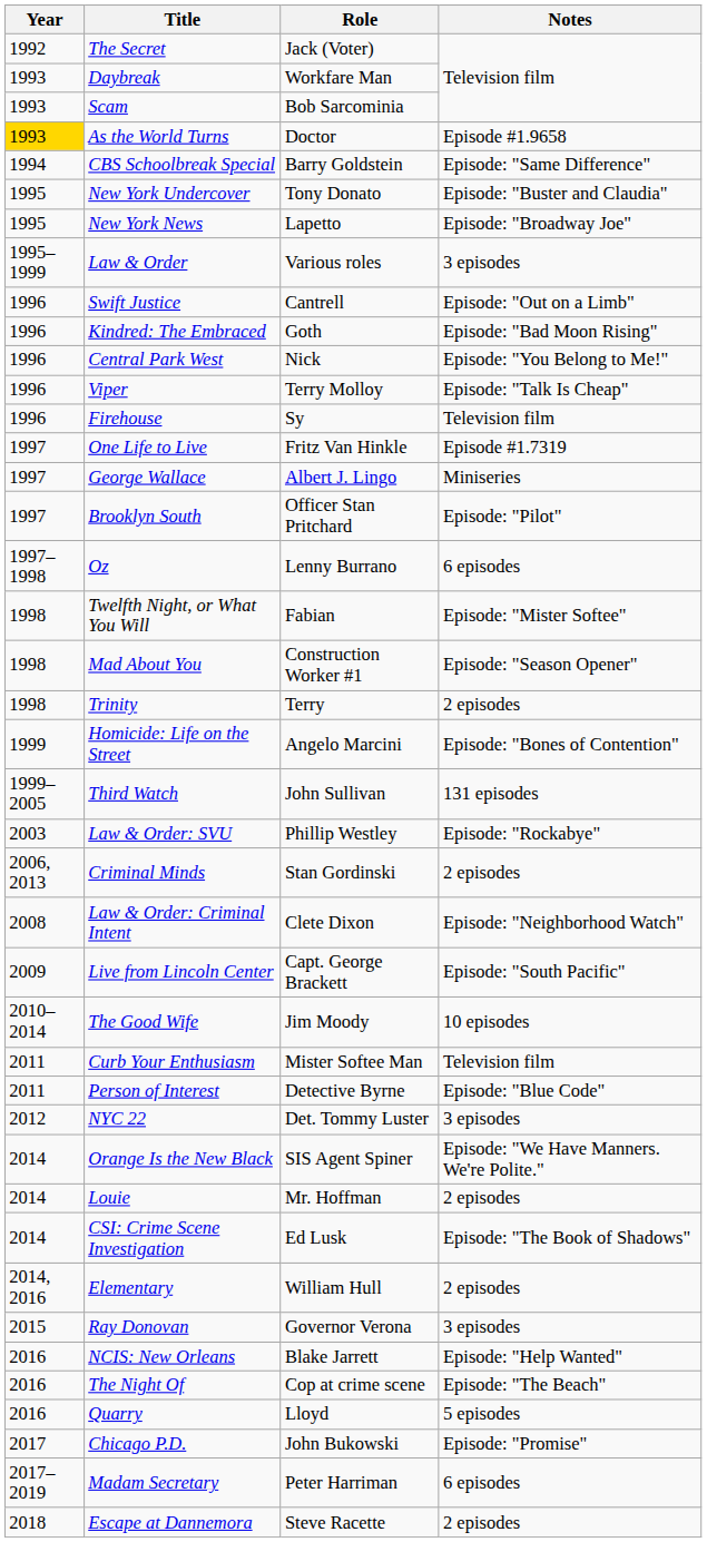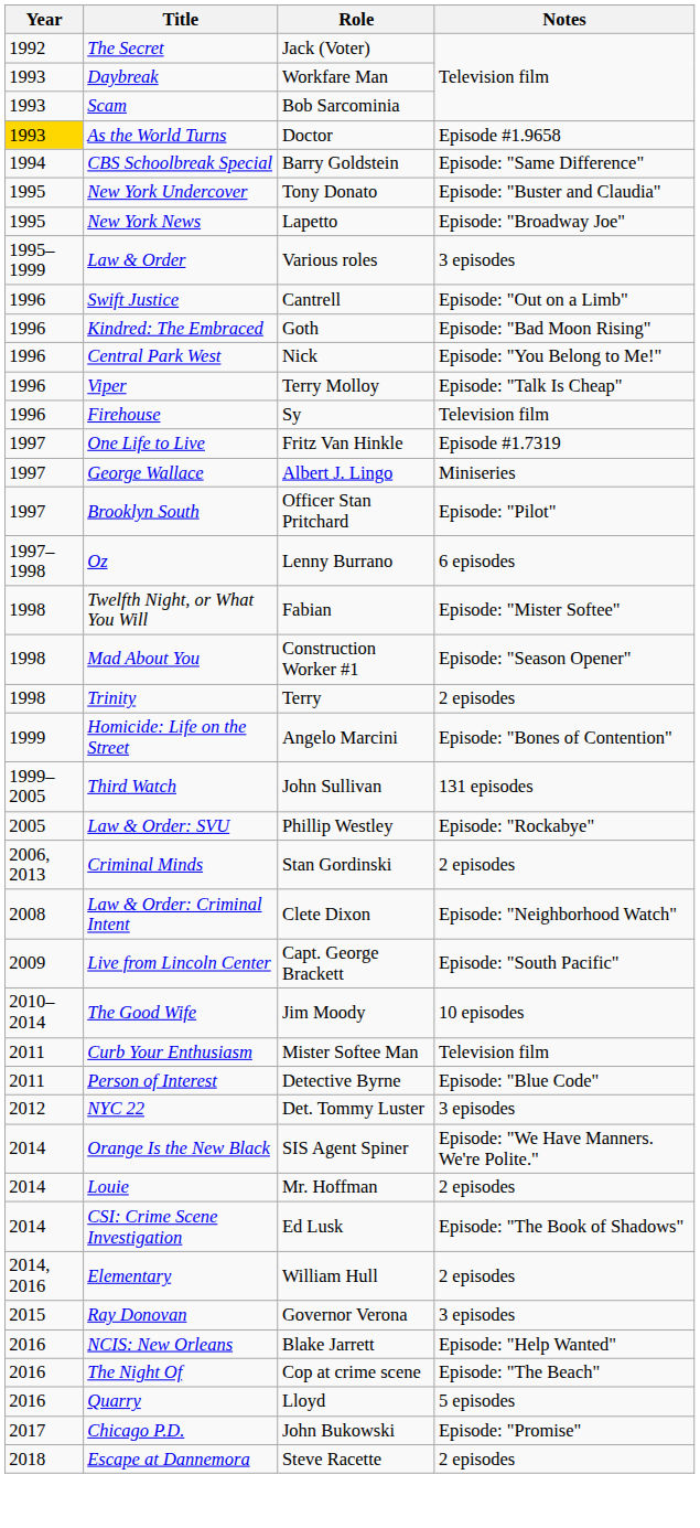Law & Order: SVU | Year: 2003 -> 2005
- row: 2017–2019 | Madam Secretary | Peter Harriman | 6 episodes
